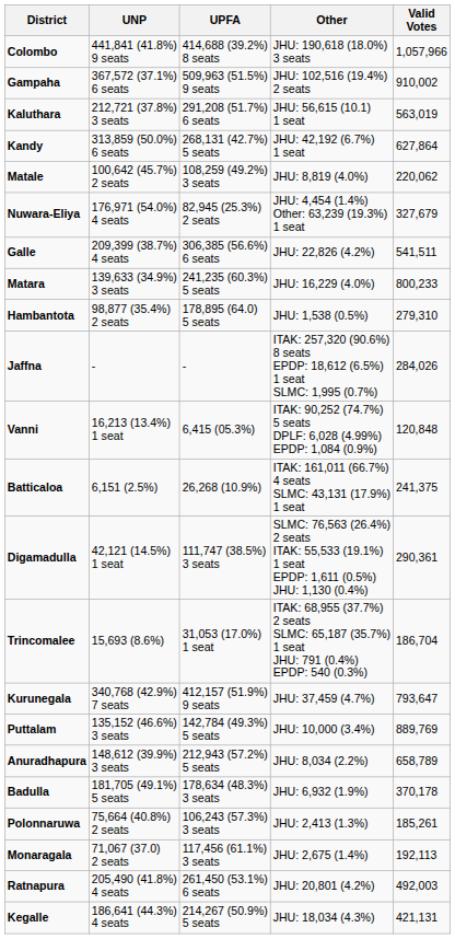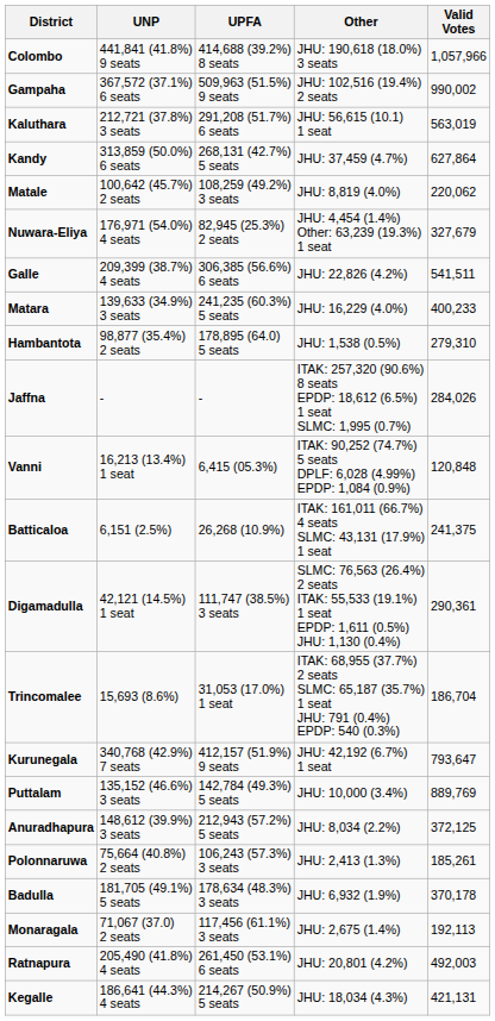Gampaha | Valid Votes: 910,002 -> 990,002
Kandy | Other: JHU: 42,192 (6.7%) 1 seat -> JHU: 37,459 (4.7%)
Matara | Valid Votes: 800,233 -> 400,233
Kurunegala | Other: JHU: 37,459 (4.7%) -> JHU: 42,192 (6.7%) 1 seat
Anuradhapura | Valid Votes: 658,789 -> 372,125
rows swapped: Polonnaruwa <-> Badulla
